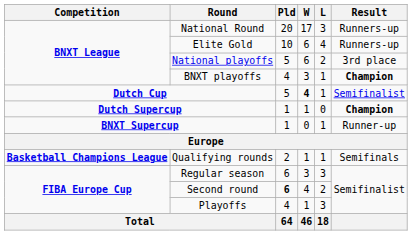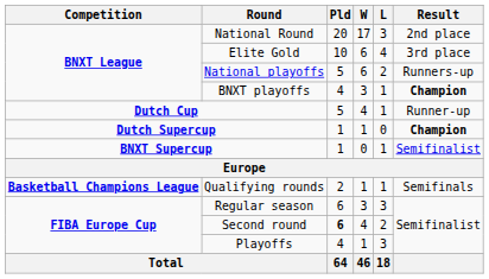National Round | Result: Runners-up -> 2nd place
Elite Gold | Result: Runners-up -> 3rd place
National playoffs | Result: 3rd place -> Runners-up
Dutch Cup | W: bold -> normal
Dutch Cup | Result: Semifinalist -> Runner-up
BNXT Supercup | Result: Runner-up -> Semifinalist
